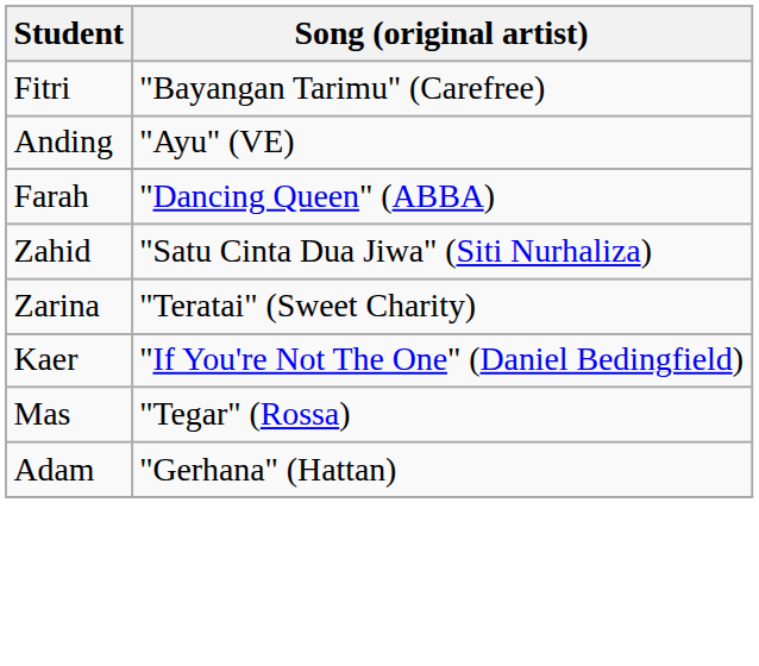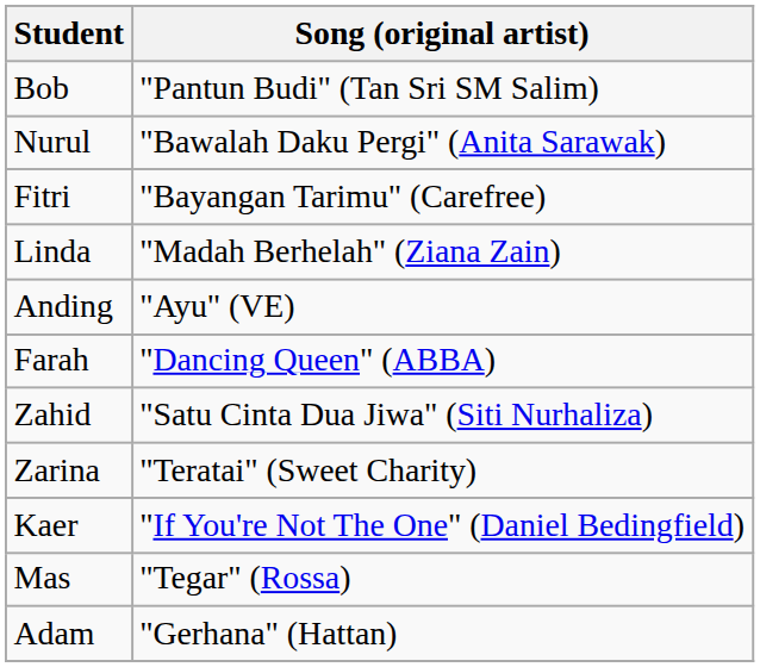+ row: Bob | "Pantun Budi" (Tan Sri SM Salim)
+ row: Nurul | "Bawalah Daku Pergi" (Anita Sarawak)
+ row: Linda | "Madah Berhelah" (Ziana Zain)
